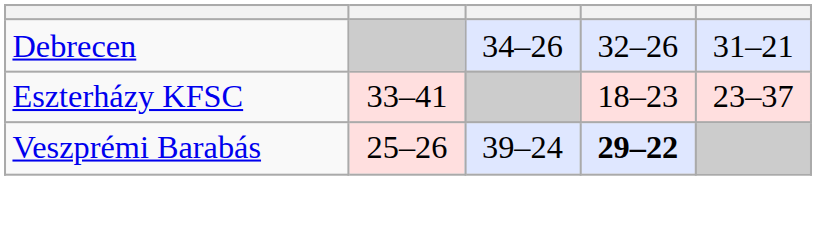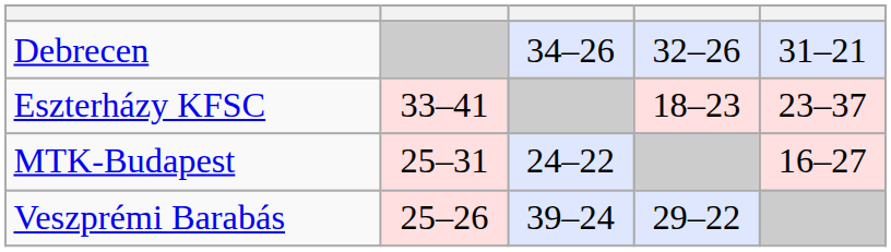+ row: MTK-Budapest | 25–31 | 24–22 | 16–27
Veszprémi Barabás | column 4: bold -> normal
